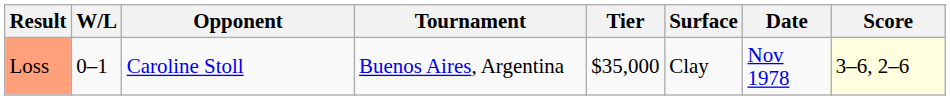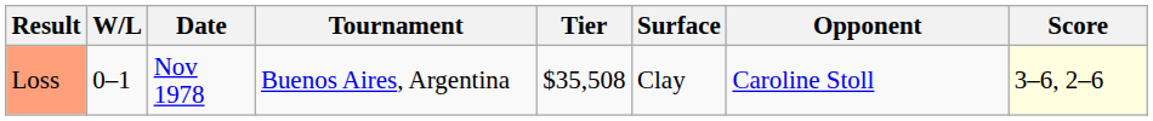columns swapped: Date <-> Opponent
Loss | Tier: $35,000 -> $35,508
